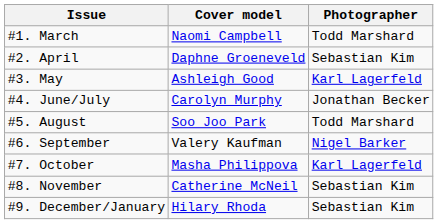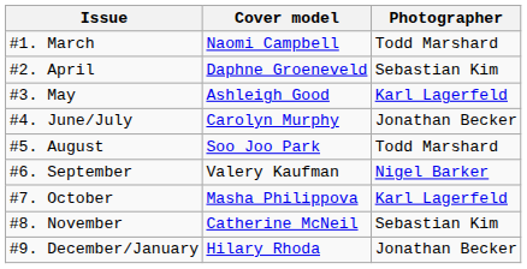#9. December/January | Photographer: Sebastian Kim -> Jonathan Becker
